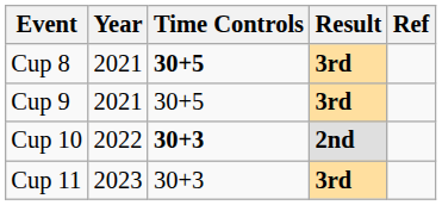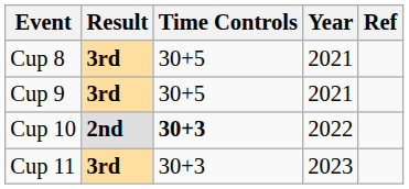columns swapped: Year <-> Result
Cup 8 | Time Controls: bold -> normal
